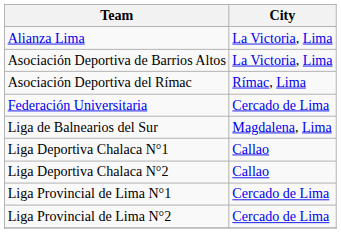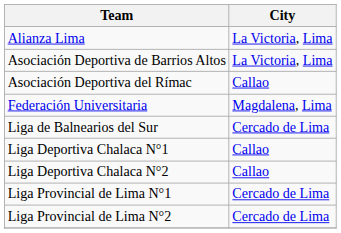Asociación Deportiva del Rímac | City: Rímac, Lima -> Callao
Federación Universitaria | City: Cercado de Lima -> Magdalena, Lima
Liga de Balnearios del Sur | City: Magdalena, Lima -> Cercado de Lima
